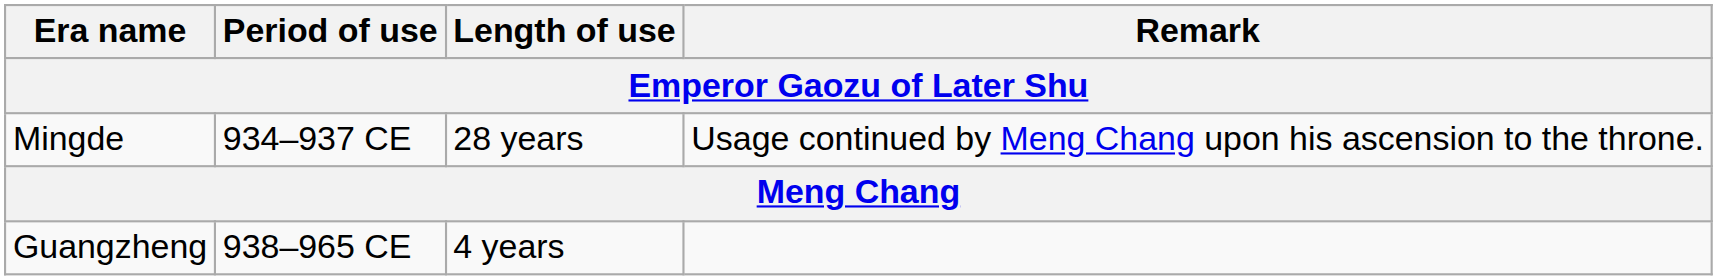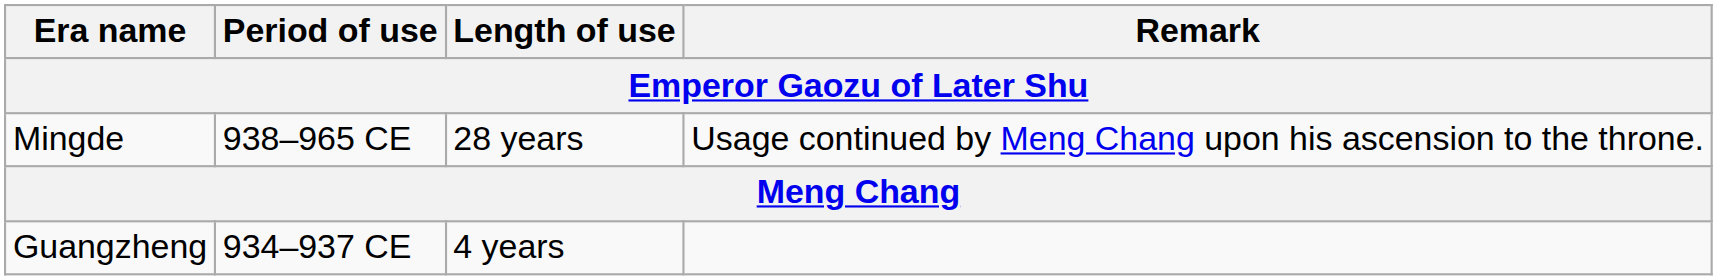Mingde | Period of use: 934–937 CE -> 938–965 CE
Guangzheng | Period of use: 938–965 CE -> 934–937 CE
